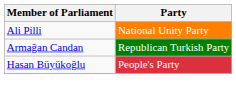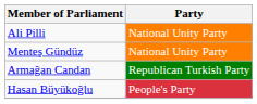+ row: Menteş Gündüz | National Unity Party
